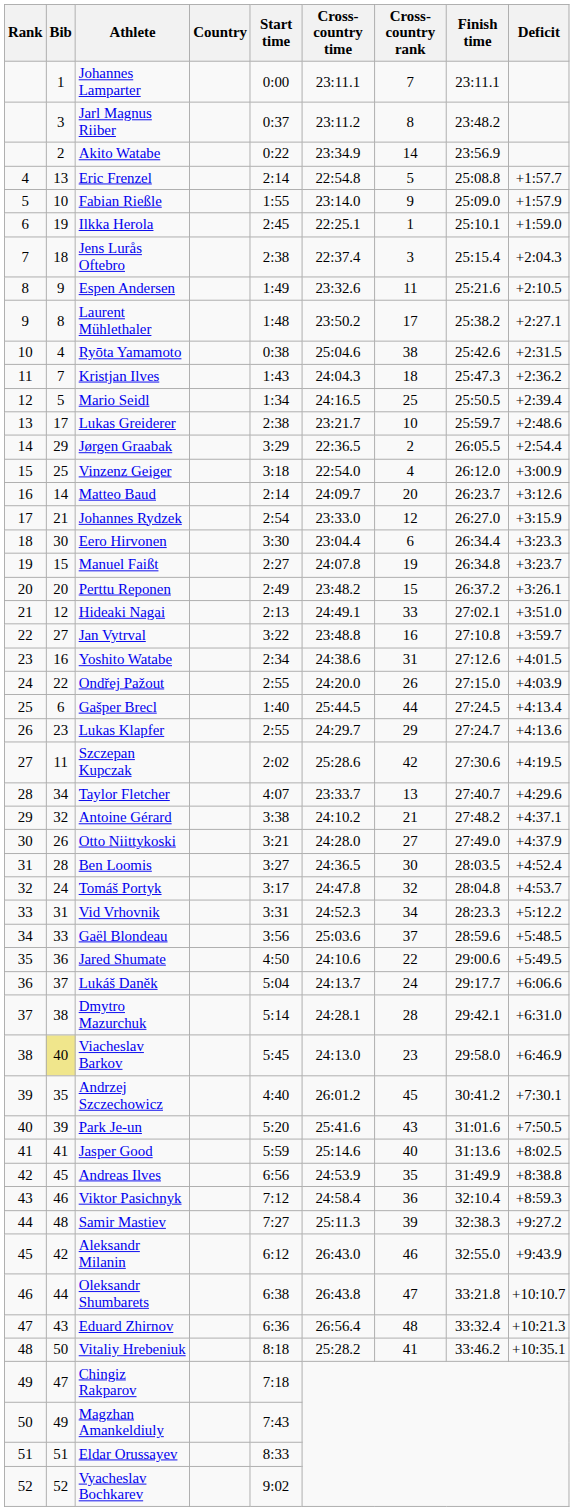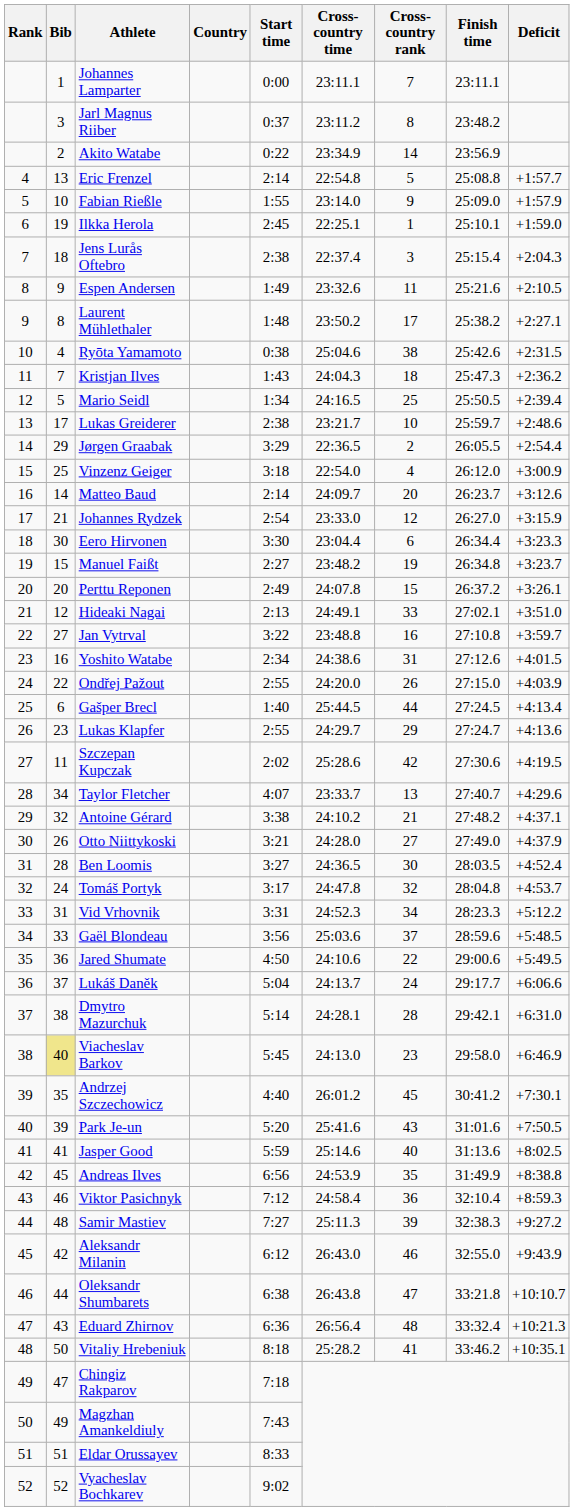Manuel Faißt | Cross-country time: 24:07.8 -> 23:48.2
Perttu Reponen | Cross-country time: 23:48.2 -> 24:07.8
